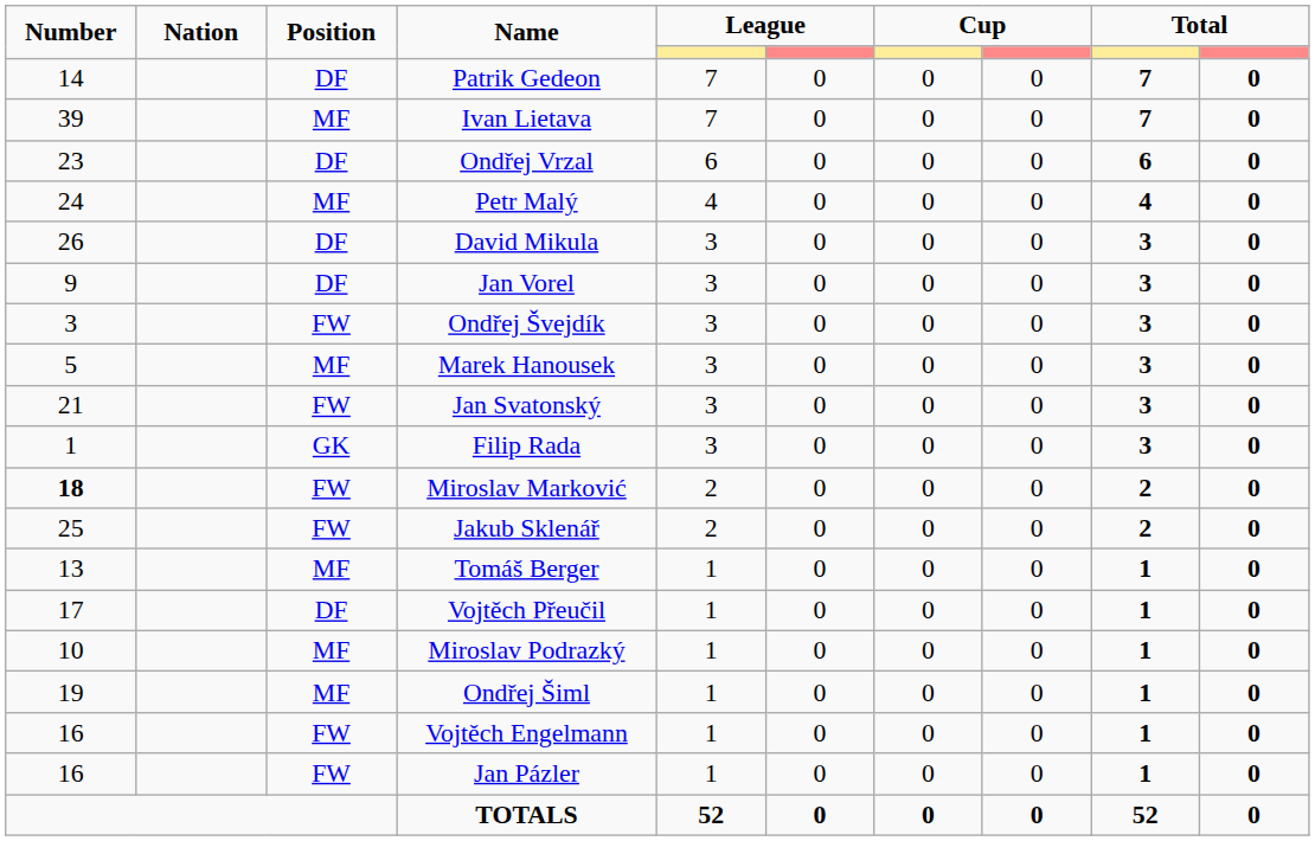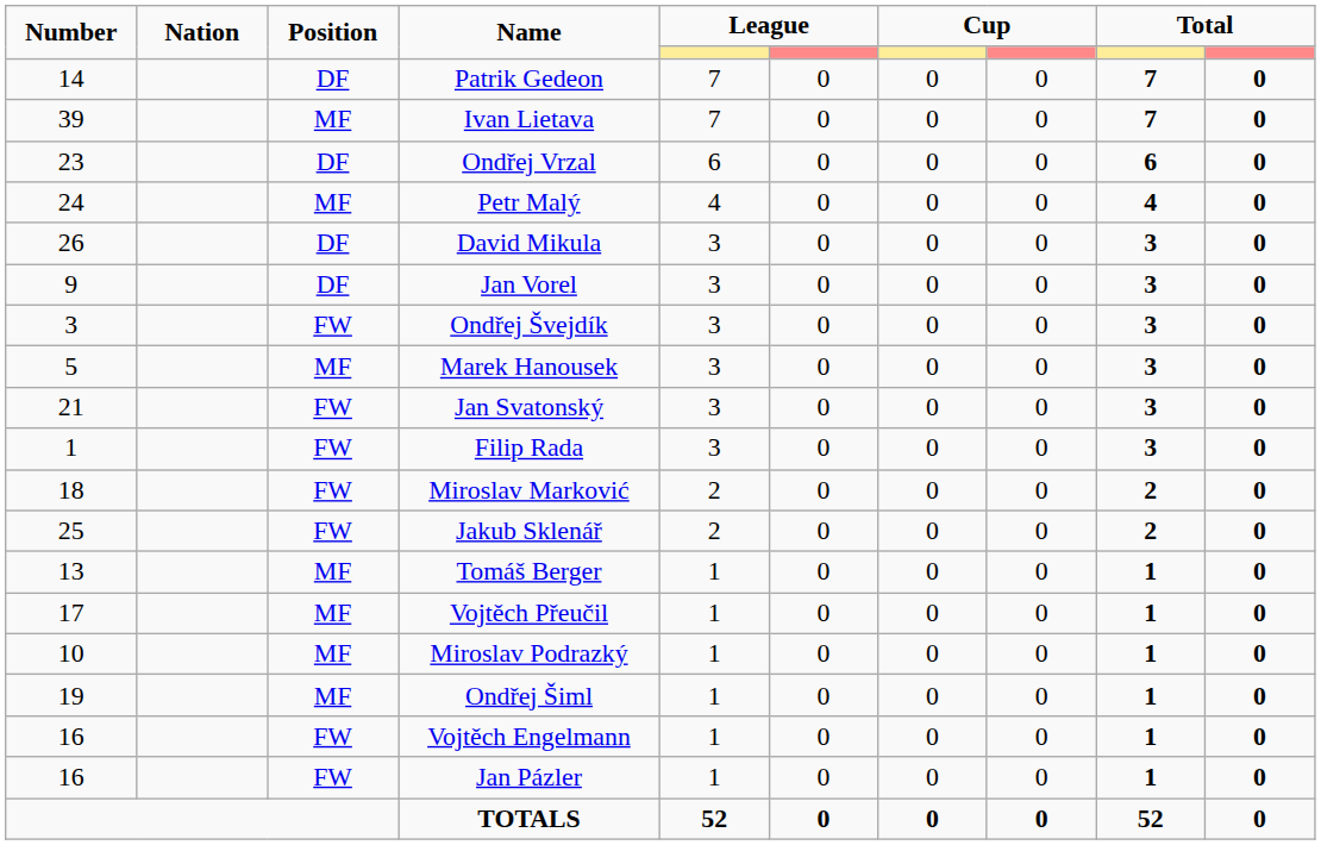Filip Rada | Position: GK -> FW
Miroslav Marković | Number: bold -> normal
Vojtěch Přeučil | Position: DF -> MF
